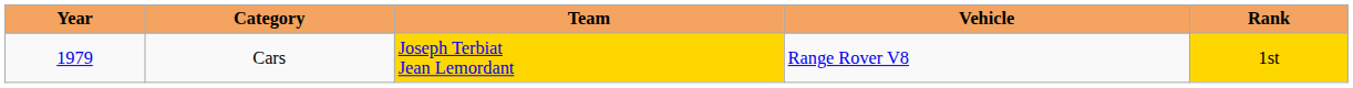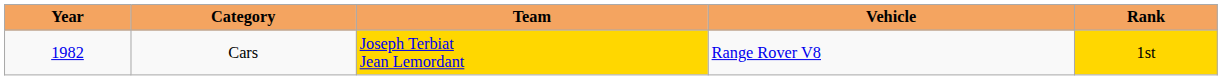Cars | Year: 1979 -> 1982
